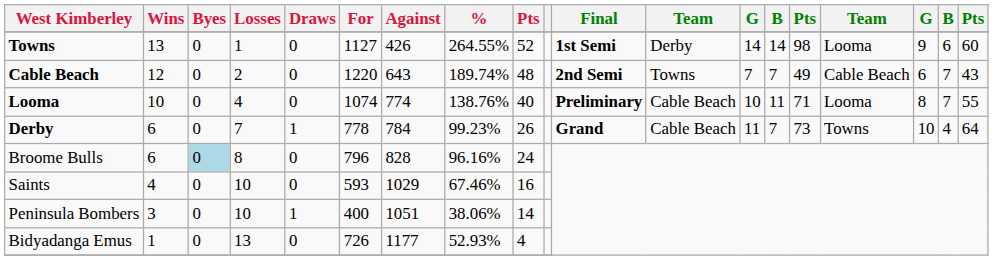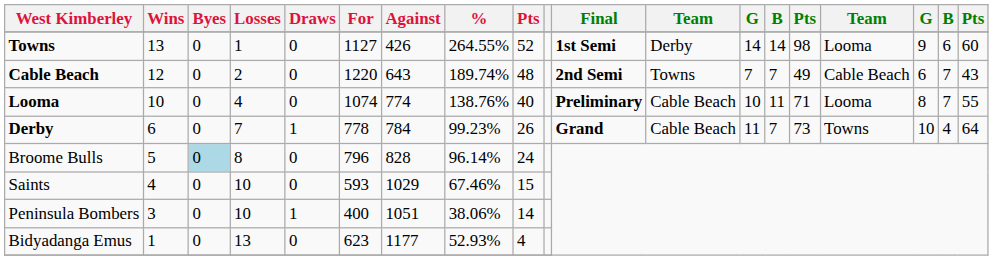Broome Bulls | Wins: 6 -> 5
Broome Bulls | %: 96.16% -> 96.14%
Saints | column 9: 16 -> 15
Bidyadanga Emus | For: 726 -> 623
